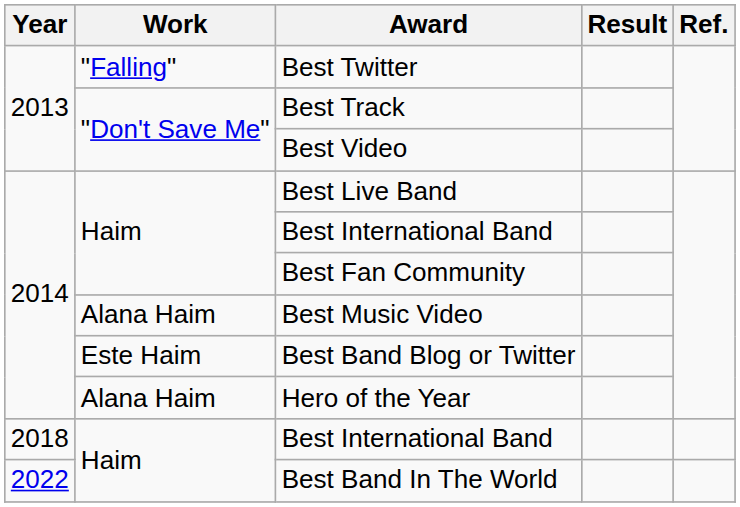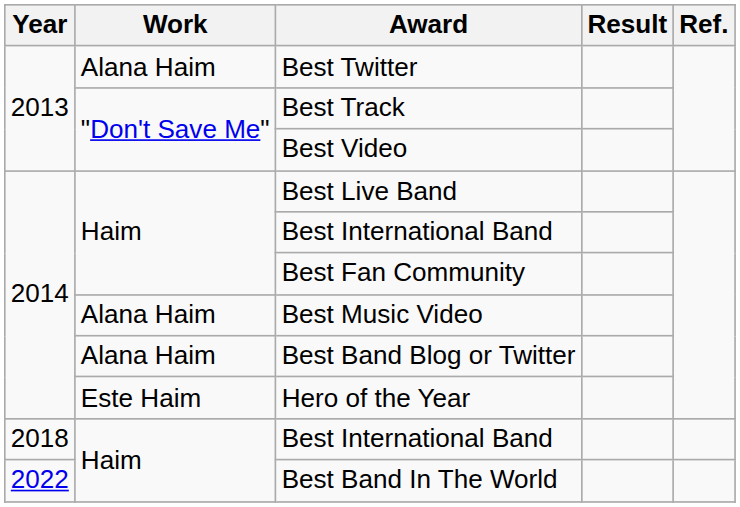Best Twitter | Work: "Falling" -> Alana Haim
Best Band Blog or Twitter | Work: Este Haim -> Alana Haim
Hero of the Year | Work: Alana Haim -> Este Haim
